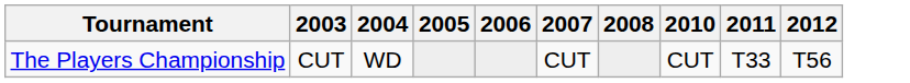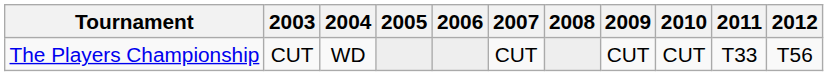+ column: 2009 | CUT
